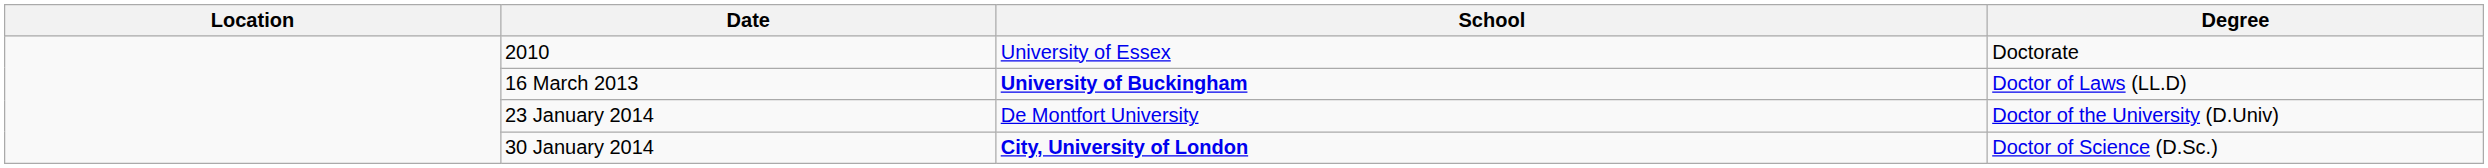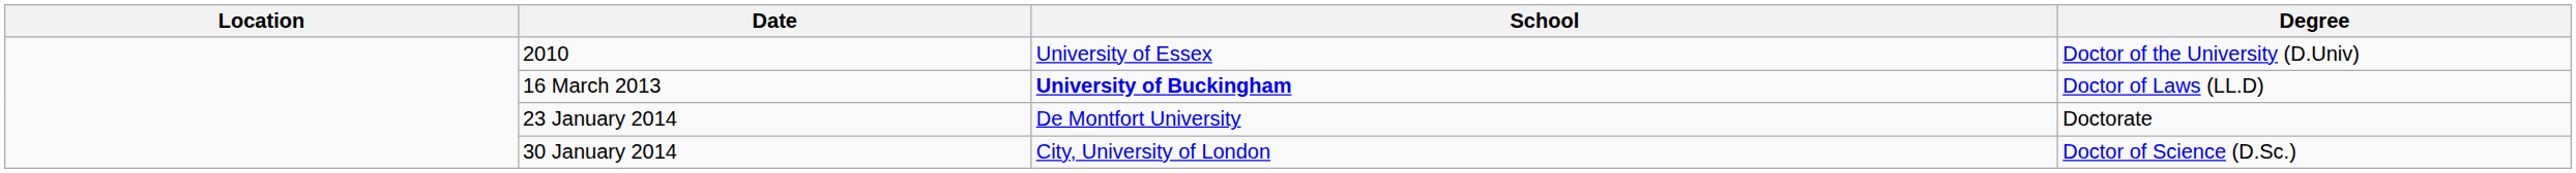2010 | Degree: Doctorate -> Doctor of the University (D.Univ)
23 January 2014 | Degree: Doctor of the University (D.Univ) -> Doctorate
30 January 2014 | School: bold -> normal
